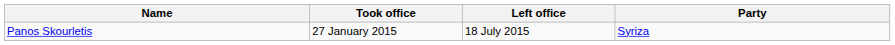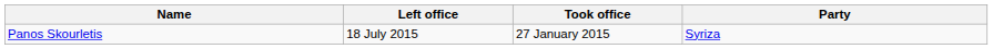columns swapped: Took office <-> Left office
